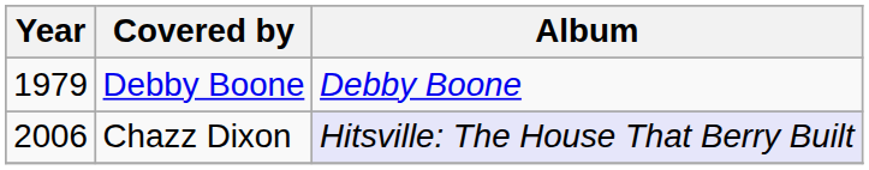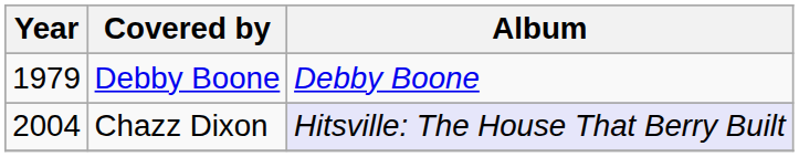Chazz Dixon | Year: 2006 -> 2004
